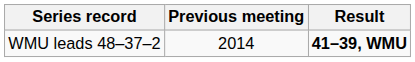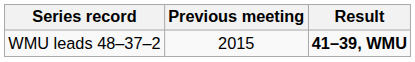WMU leads 48–37–2 | Previous meeting: 2014 -> 2015
